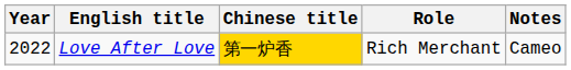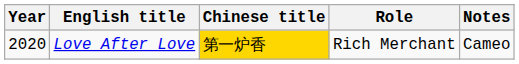Love After Love | Year: 2022 -> 2020
